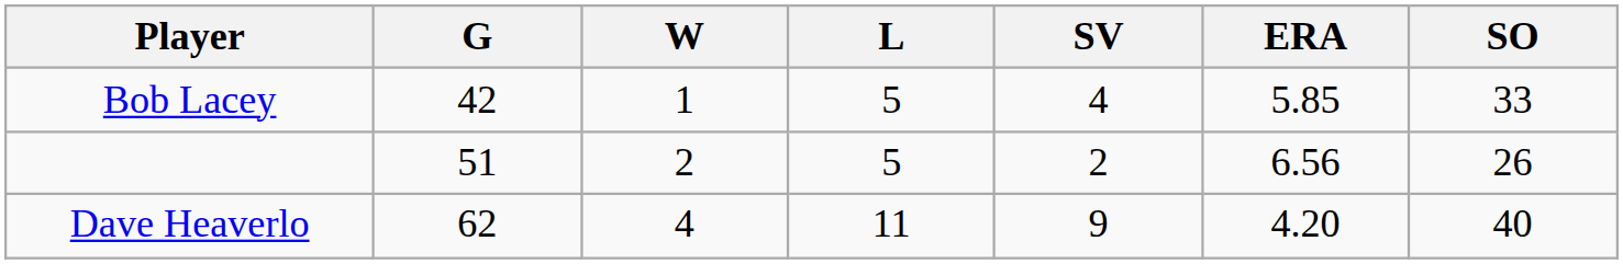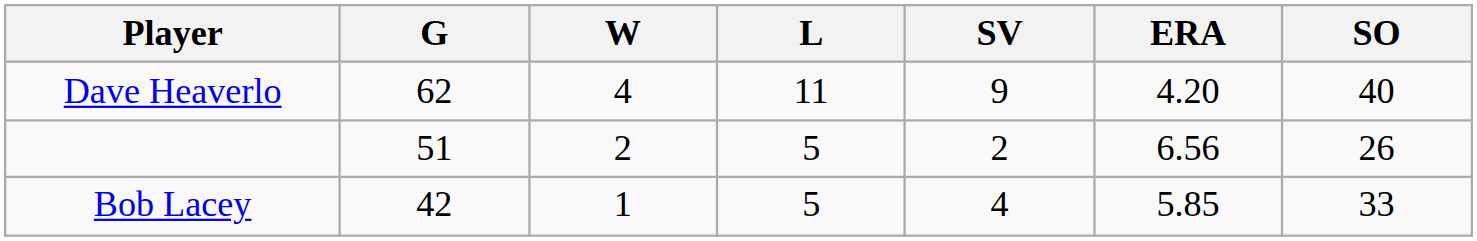rows swapped: Dave Heaverlo <-> Bob Lacey
